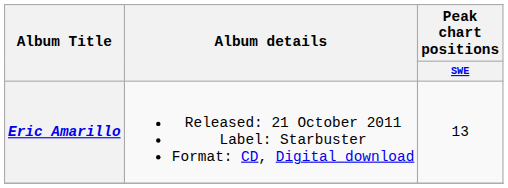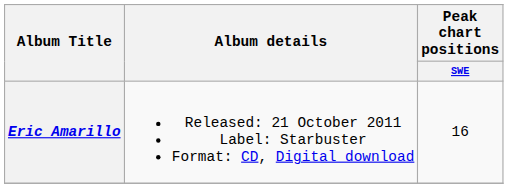Eric Amarillo | Peak chart positions / SWE: 13 -> 16
